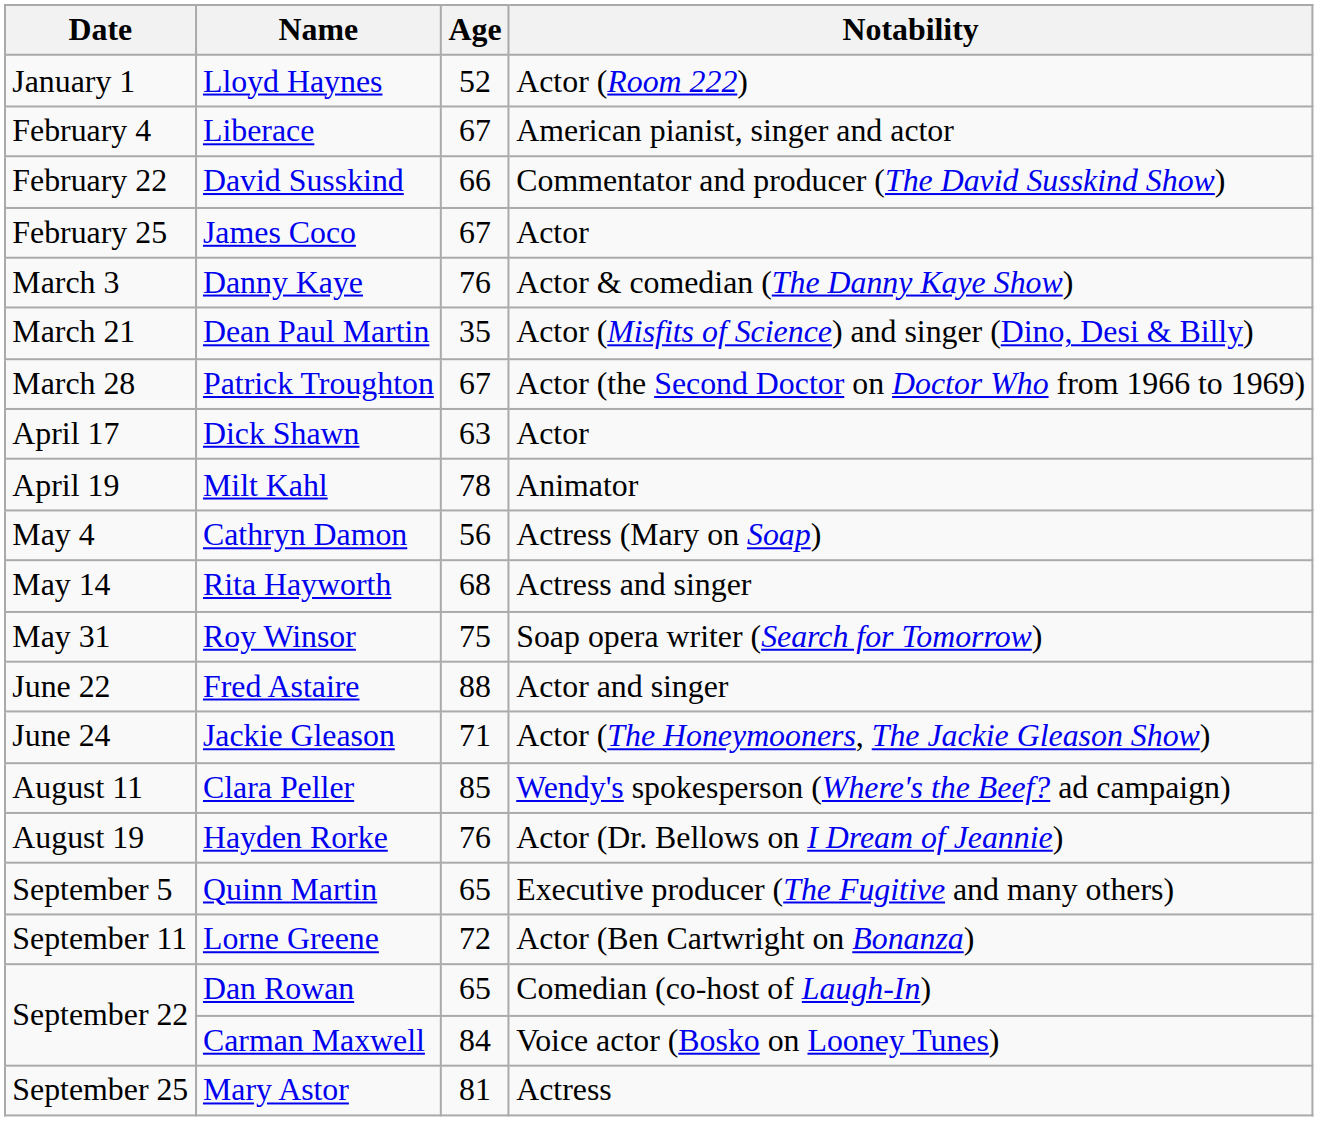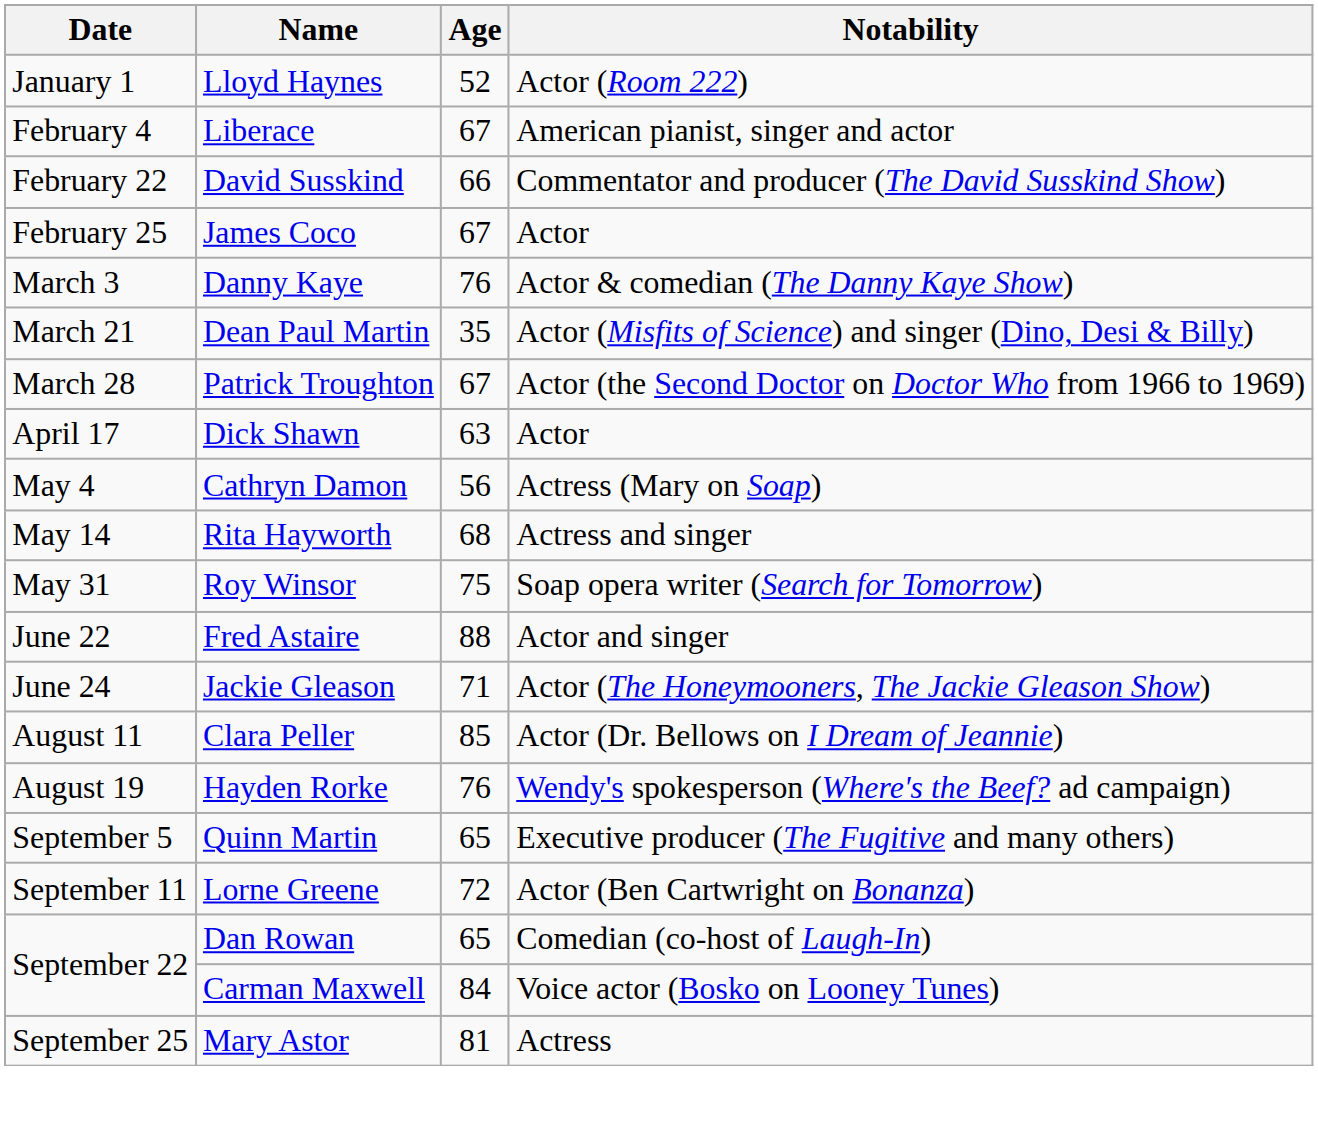- row: April 19 | Milt Kahl | 78 | Animator
Clara Peller | Notability: Wendy's spokesperson (Where's the Beef? ad campaign) -> Actor (Dr. Bellows on I Dream of Jeannie)
Hayden Rorke | Notability: Actor (Dr. Bellows on I Dream of Jeannie) -> Wendy's spokesperson (Where's the Beef? ad campaign)
